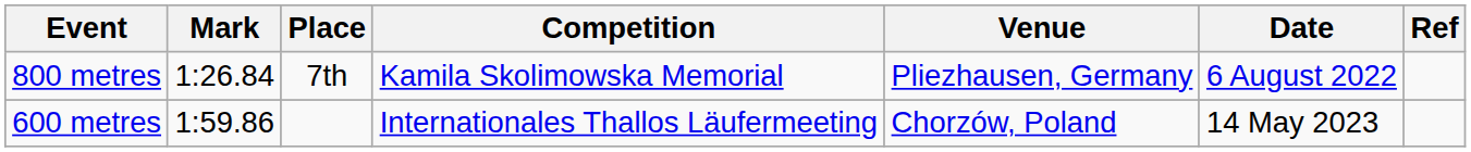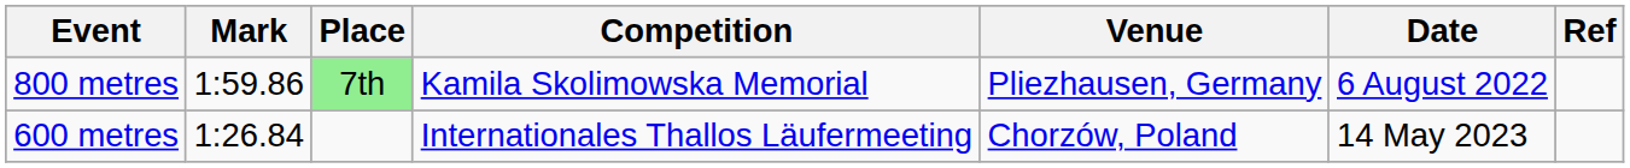800 metres | Mark: 1:26.84 -> 1:59.86
800 metres | Place: no background -> lightgreen background
600 metres | Mark: 1:59.86 -> 1:26.84
